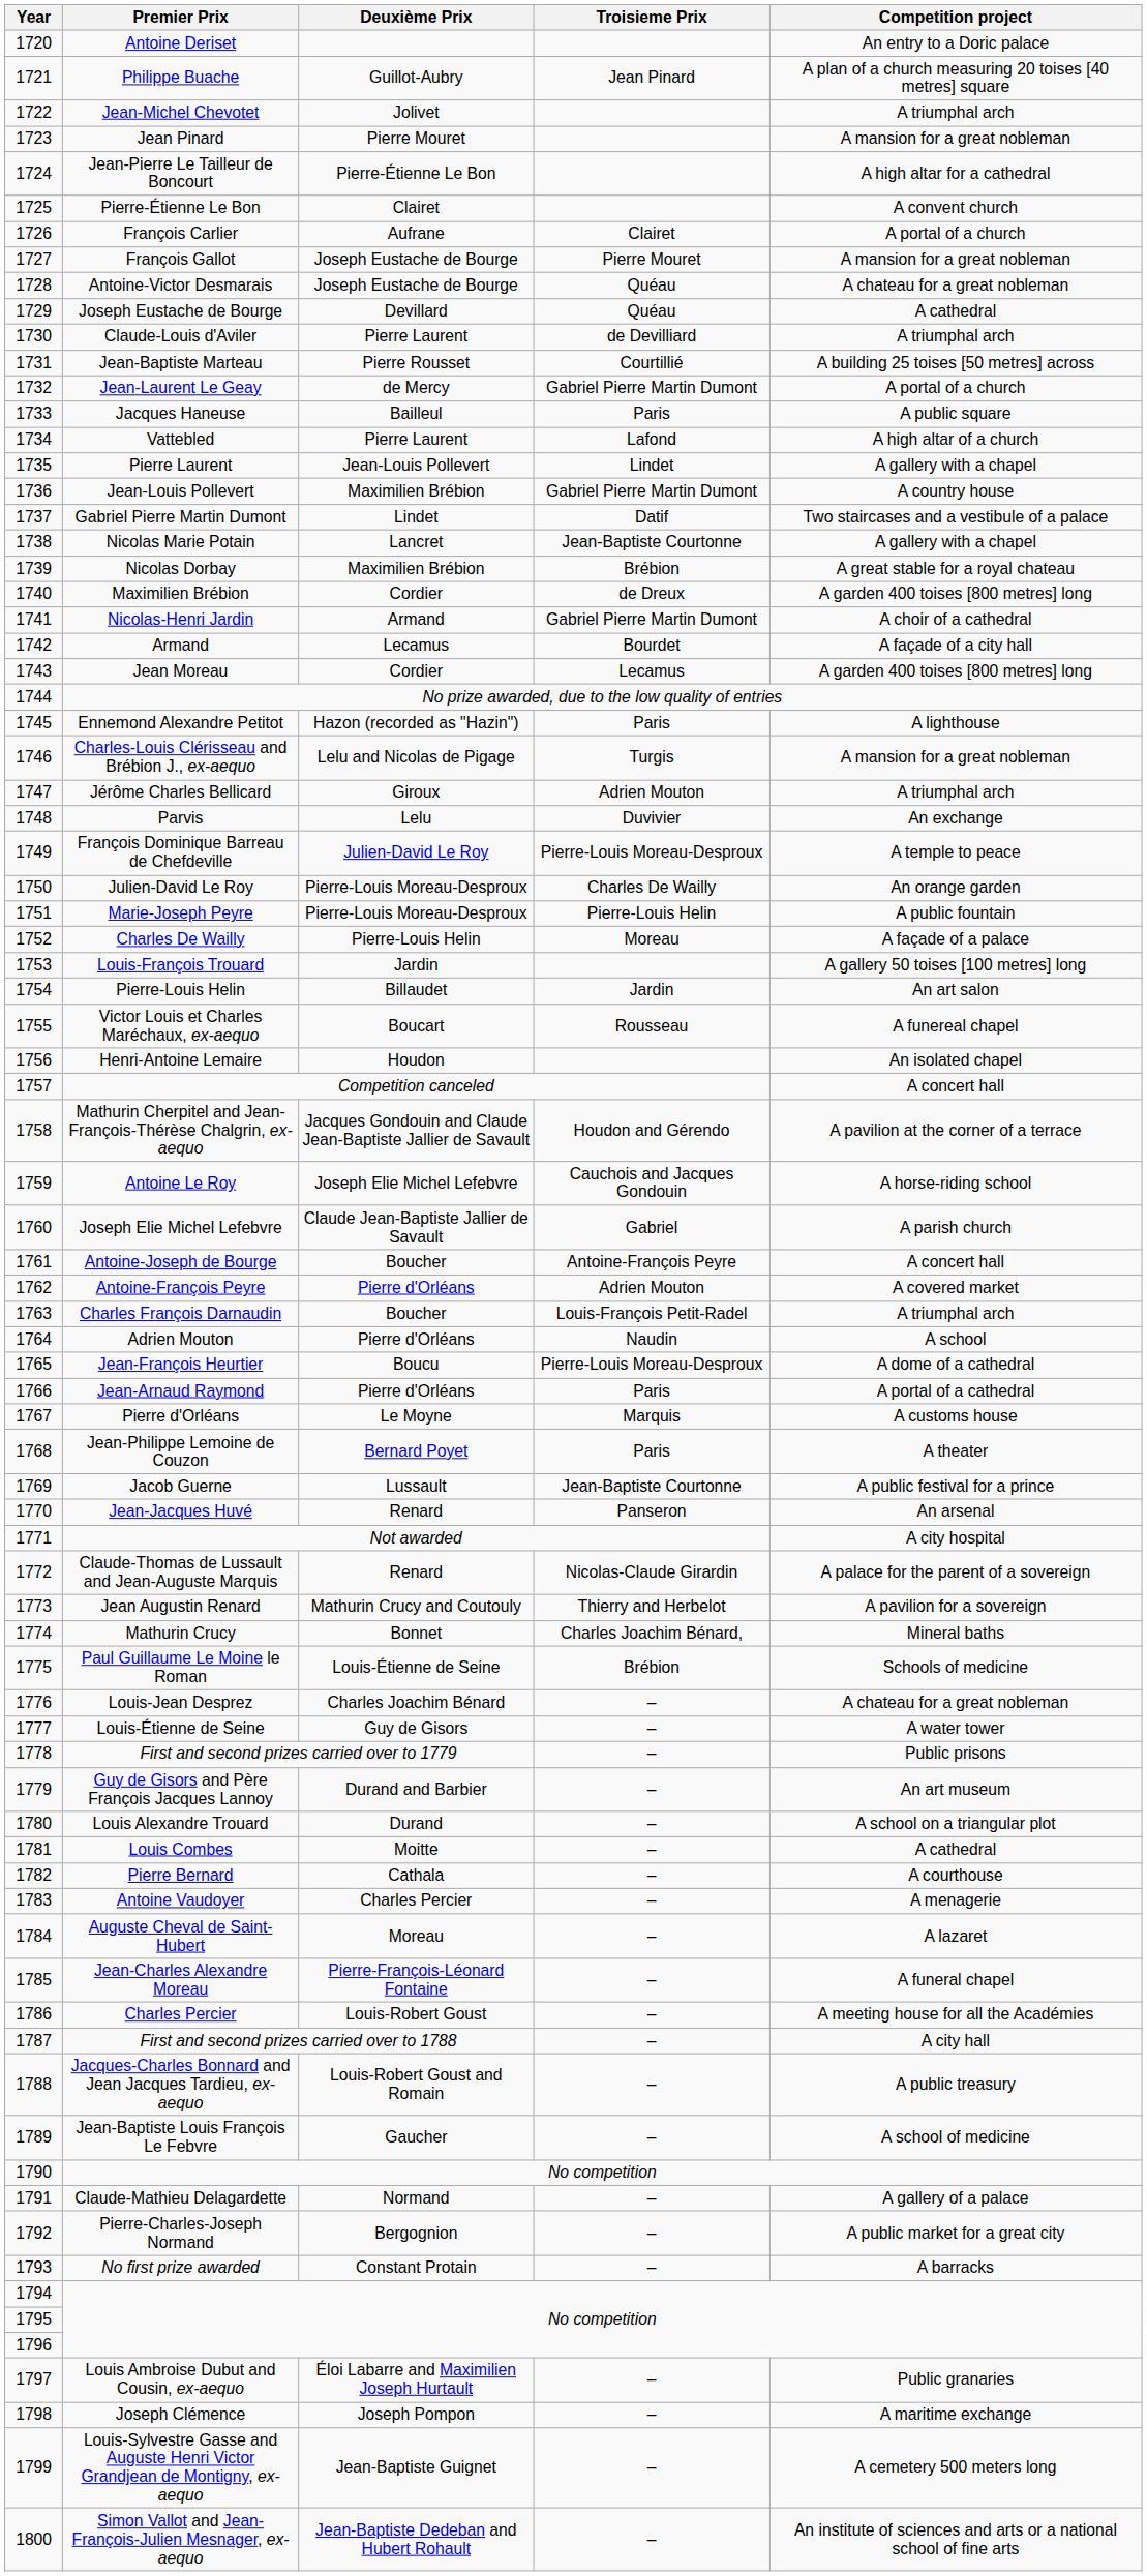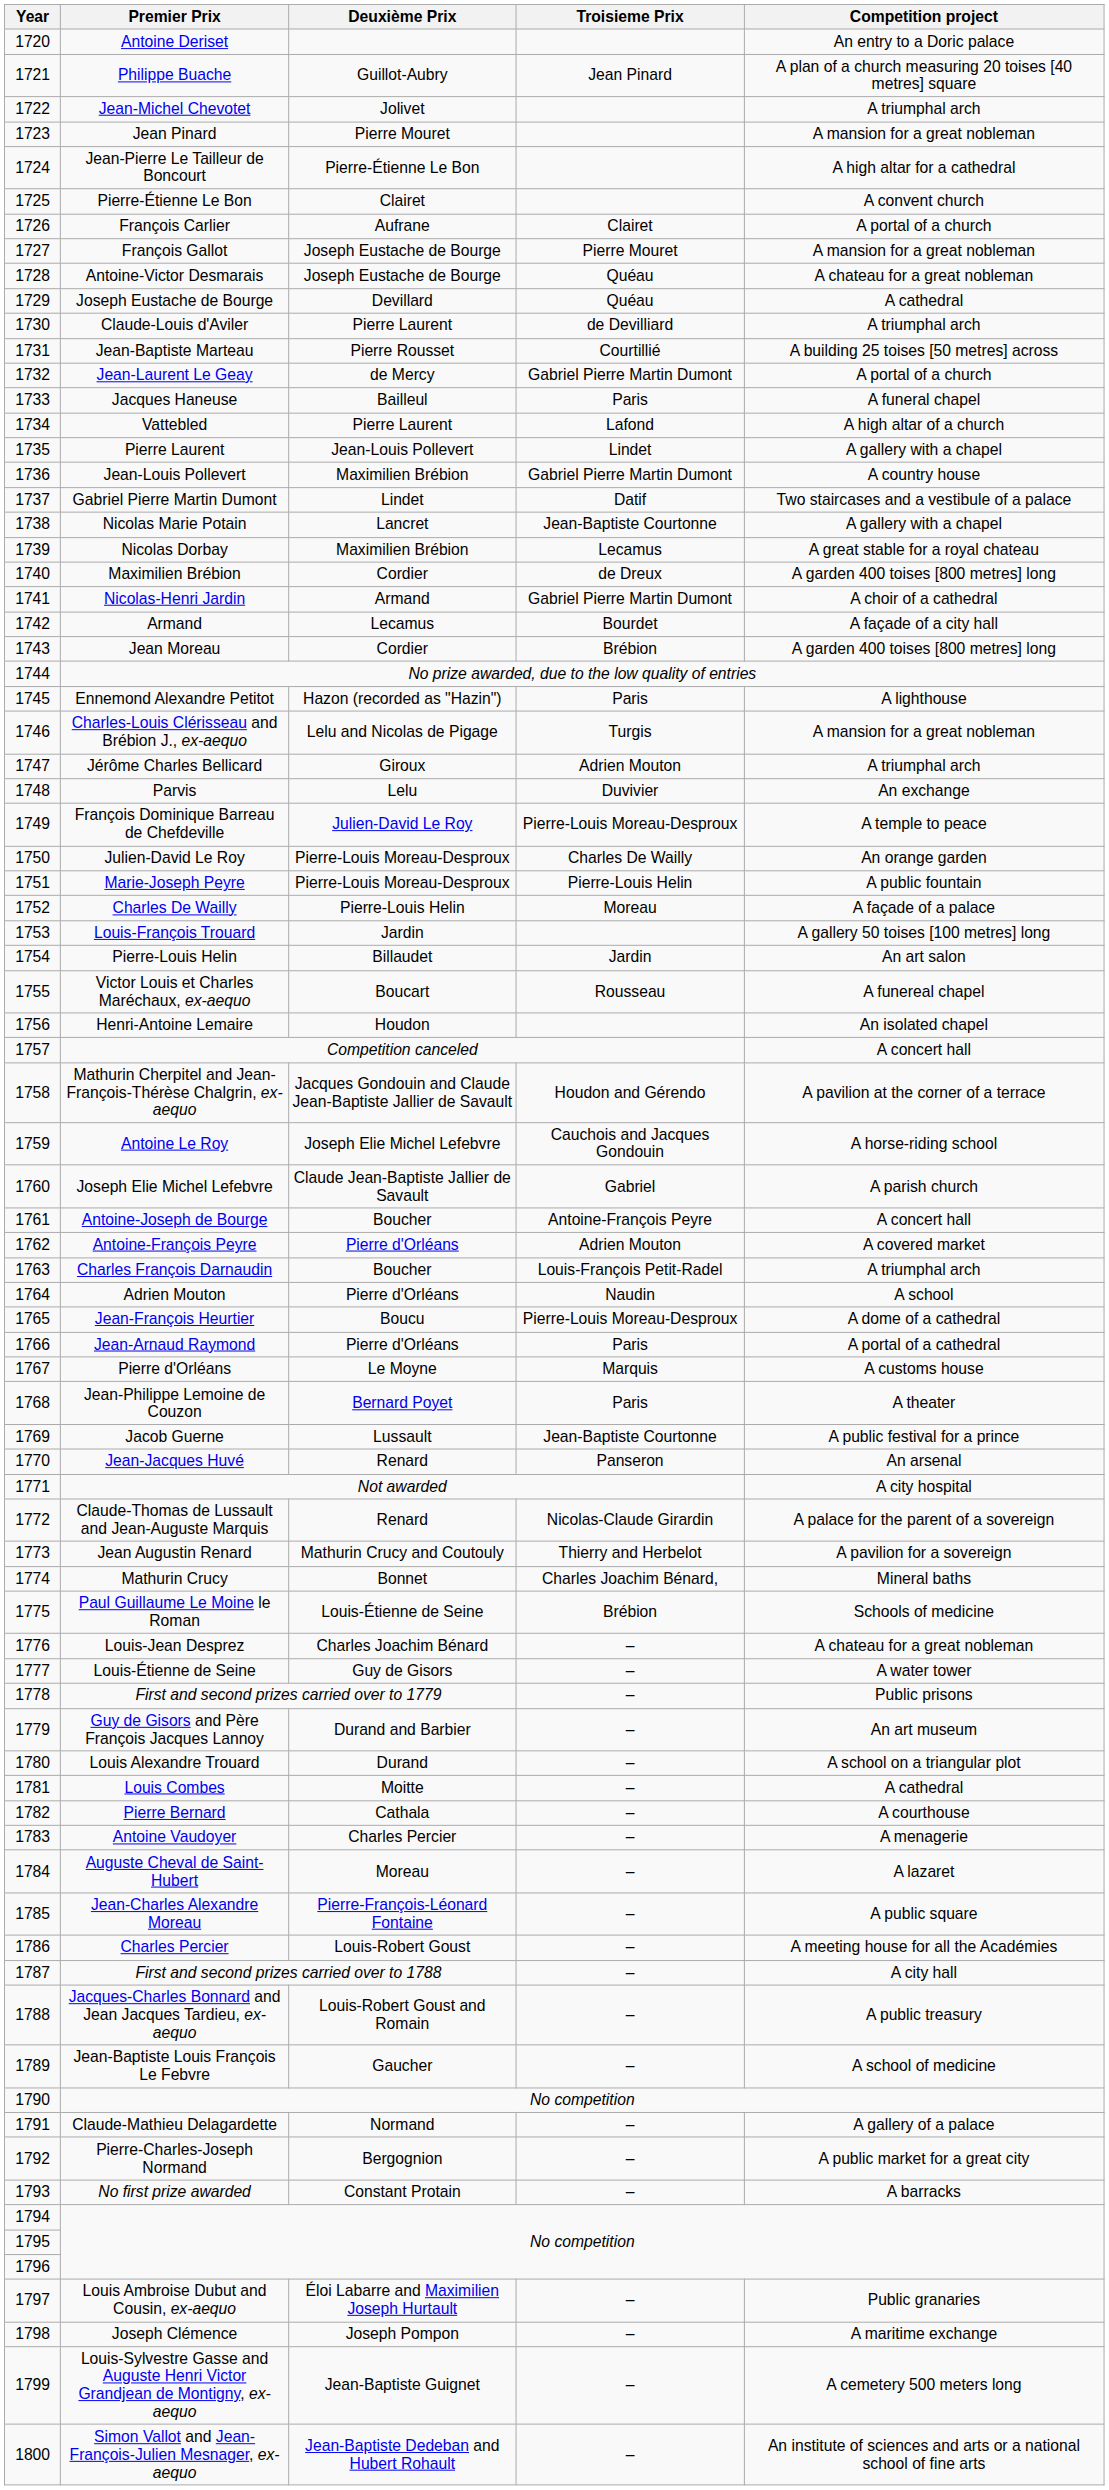Jacques Haneuse | Competition project: A public square -> A funeral chapel
Nicolas Dorbay | Troisieme Prix: Brébion -> Lecamus
Jean Moreau | Troisieme Prix: Lecamus -> Brébion
Jean-Charles Alexandre Moreau | Competition project: A funeral chapel -> A public square
